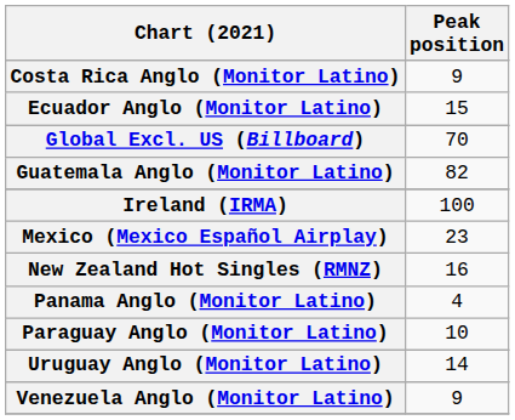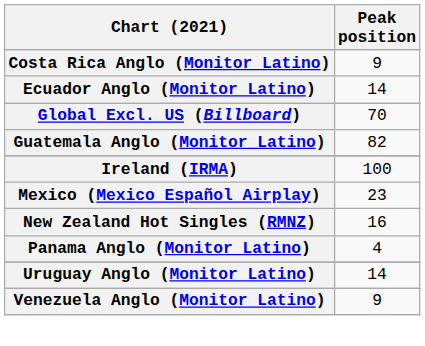Ecuador Anglo (Monitor Latino) | Peak position: 15 -> 14
- row: Paraguay Anglo (Monitor Latino) | 10
